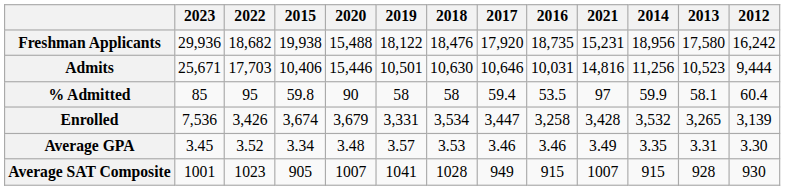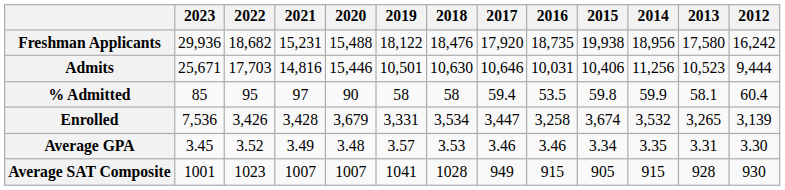columns swapped: 2021 <-> 2015
